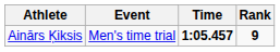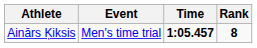Ainārs Ķiksis | Rank: 9 -> 8
